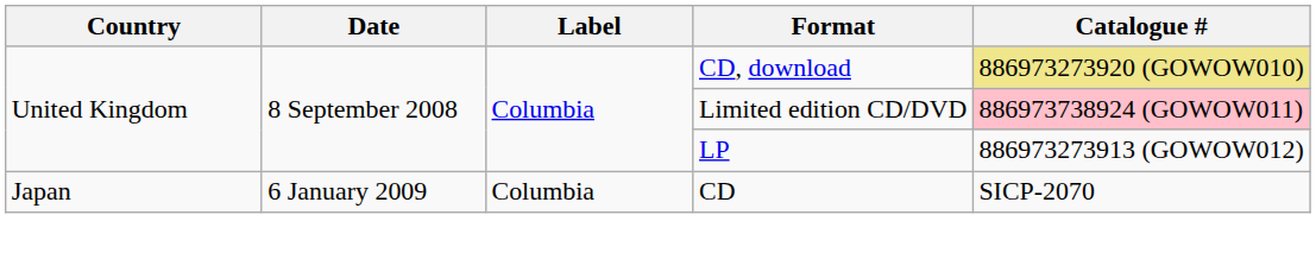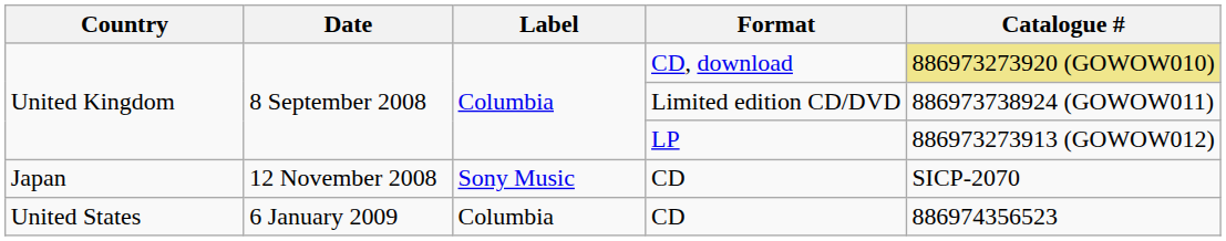Limited edition CD/DVD | Catalogue #: pink background -> no background
Japan / CD | Date: 6 January 2009 -> 12 November 2008
Japan / CD | Label: Columbia -> Sony Music
+ row: United States | 6 January 2009 | Columbia | CD | 886974356523
